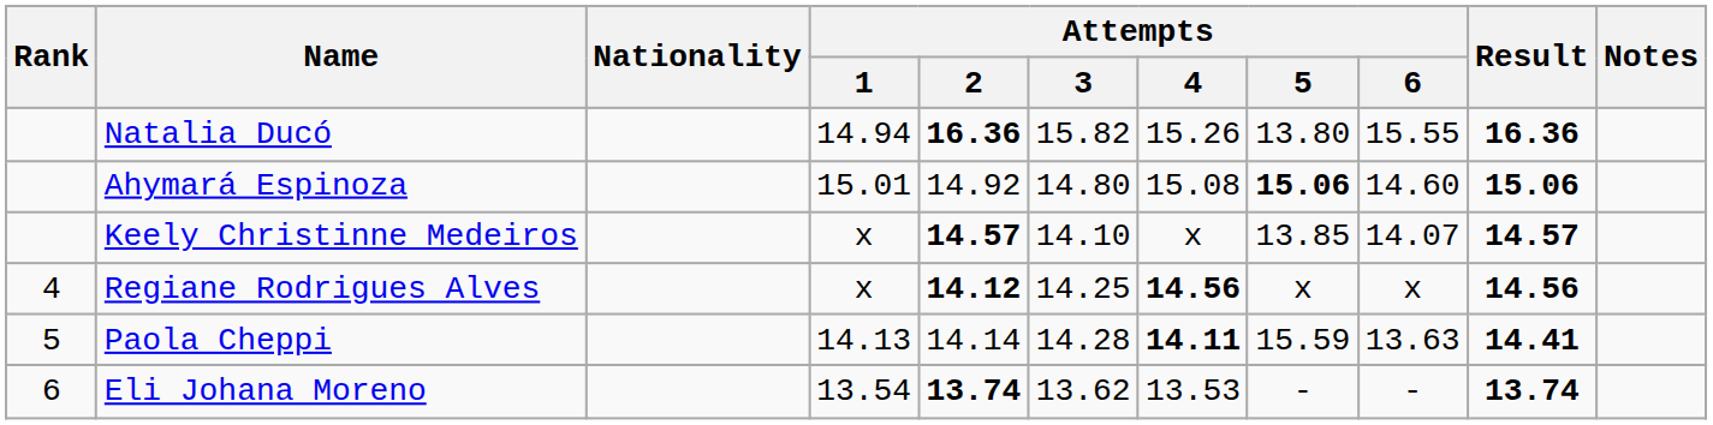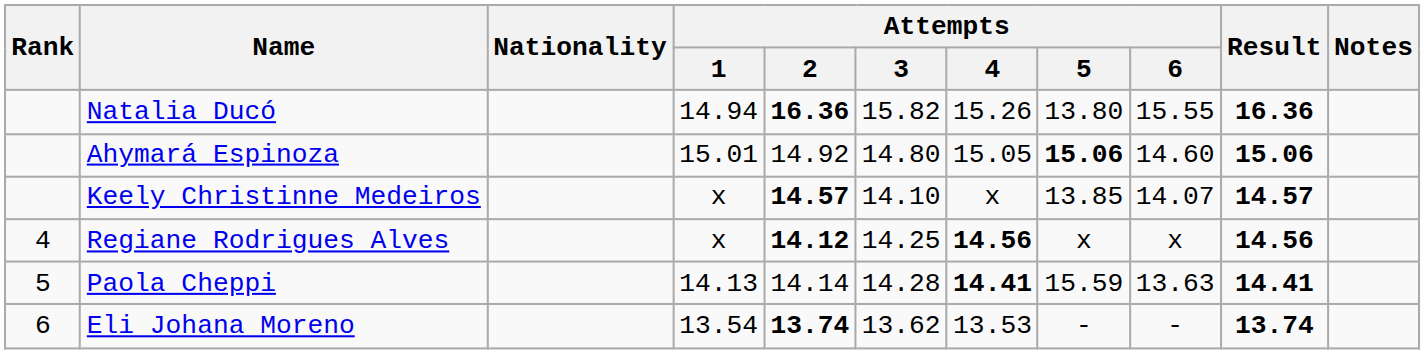Ahymará Espinoza | Attempts / 4: 15.08 -> 15.05
Paola Cheppi | Attempts / 4: 14.11 -> 14.41
